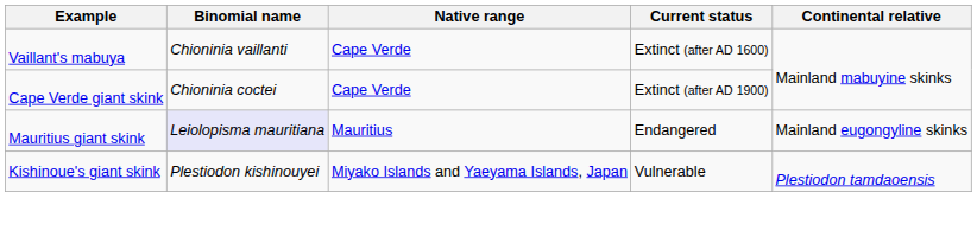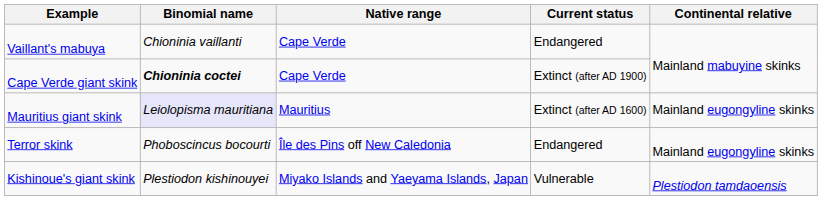Vaillant's mabuya | Current status: Extinct (after AD 1600) -> Endangered
Cape Verde giant skink | Binomial name: normal -> bold
Mauritius giant skink | Current status: Endangered -> Extinct (after AD 1600)
+ row: Terror skink | Phoboscincus bocourti | Île des Pins off New Caledonia | Endangered | Mainland eugongyline skinks
